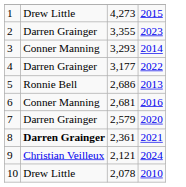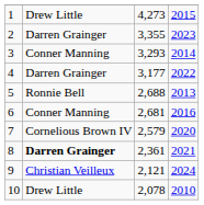5 | column 3: 2,686 -> 2,688
7 | column 2: Darren Grainger -> Cornelious Brown IV
